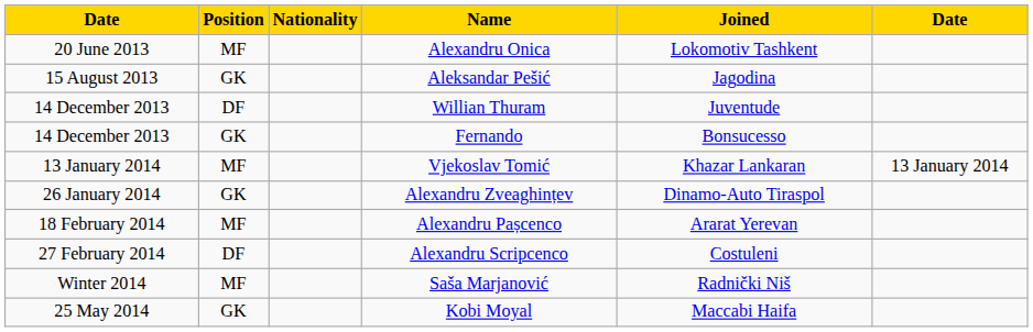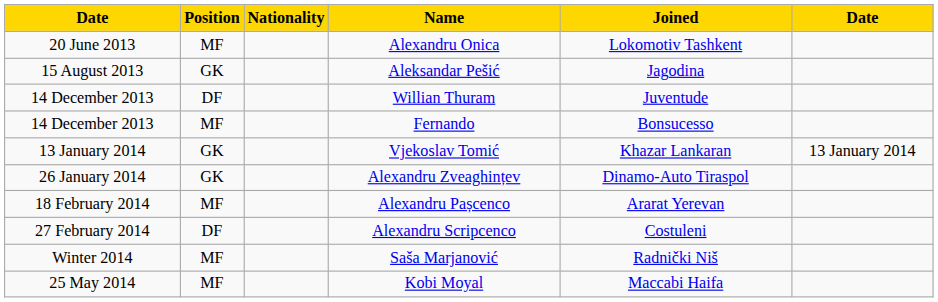Fernando | Position: GK -> MF
Vjekoslav Tomić | Position: MF -> GK
Kobi Moyal | Position: GK -> MF
